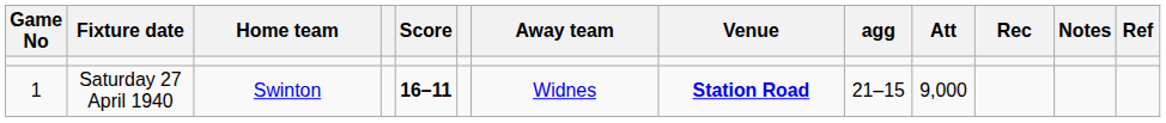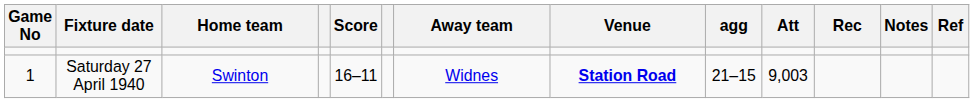Saturday 27 April 1940 | Score: bold -> normal
Saturday 27 April 1940 | Att: 9,000 -> 9,003
